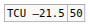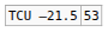TCU –21.5 | column 2: 50 -> 53
